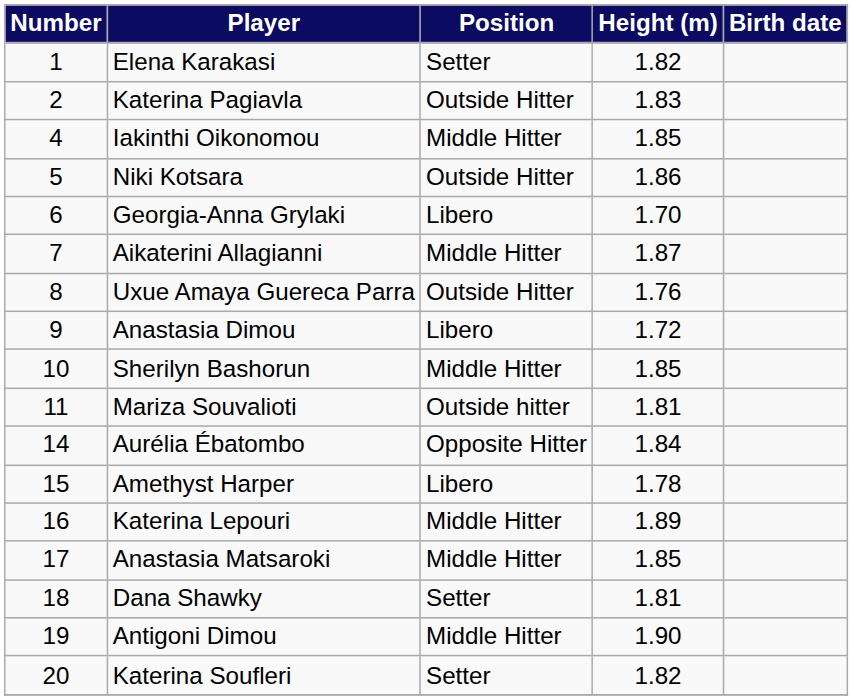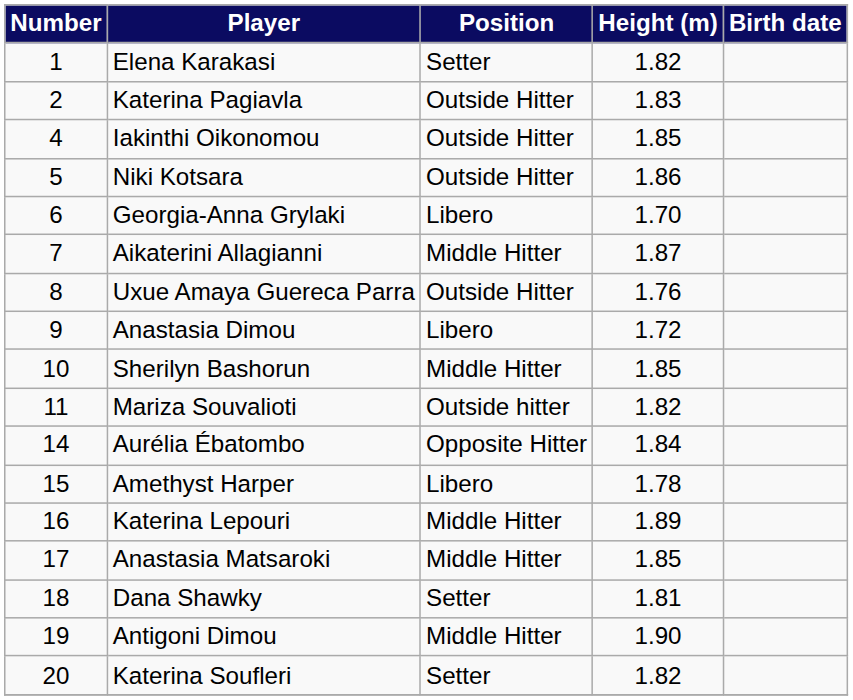Iakinthi Oikonomou | Position: Middle Hitter -> Outside Hitter
Mariza Souvalioti | Height (m): 1.81 -> 1.82
